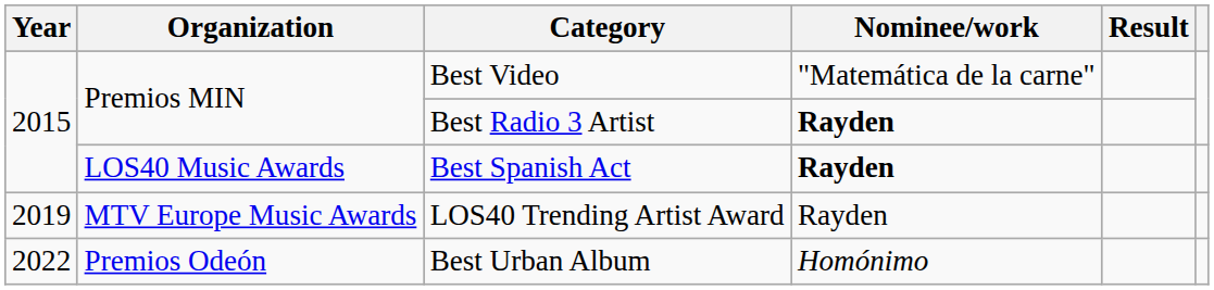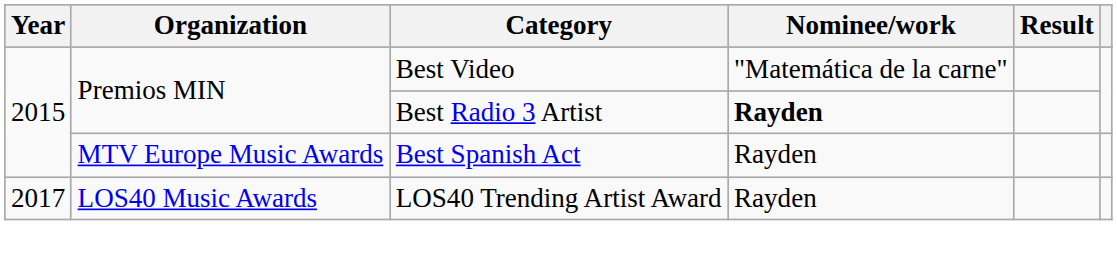Best Spanish Act | Organization: LOS40 Music Awards -> MTV Europe Music Awards
Best Spanish Act | Nominee/work: bold -> normal
LOS40 Trending Artist Award | Year: 2019 -> 2017
LOS40 Trending Artist Award | Organization: MTV Europe Music Awards -> LOS40 Music Awards
- row: 2022 | Premios Odeón | Best Urban Album | Homónimo
